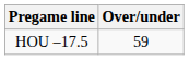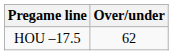HOU –17.5 | Over/under: 59 -> 62
